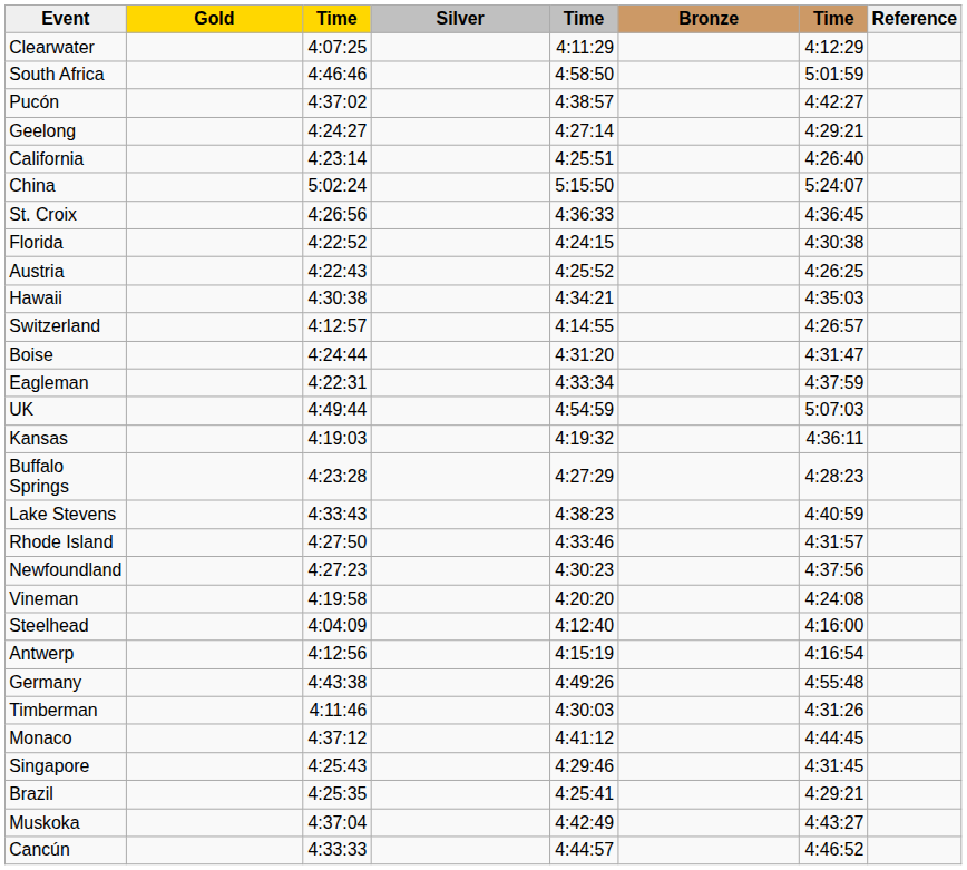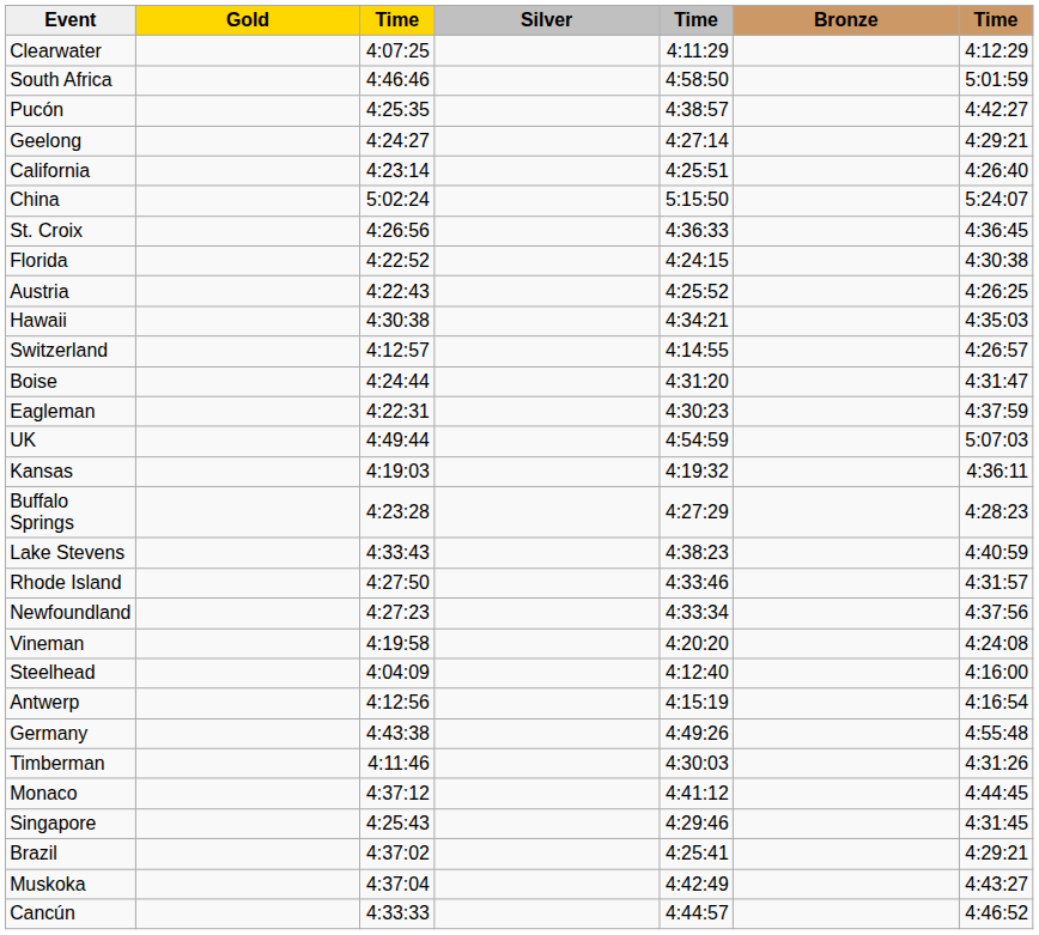- column: Reference
Pucón | column 3: 4:37:02 -> 4:25:35
Eagleman | column 5: 4:33:34 -> 4:30:23
Newfoundland | column 5: 4:30:23 -> 4:33:34
Brazil | column 3: 4:25:35 -> 4:37:02
